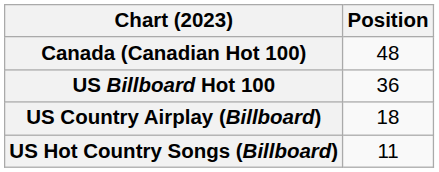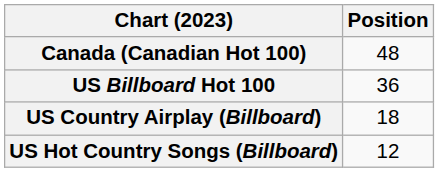US Hot Country Songs (Billboard) | Position: 11 -> 12
